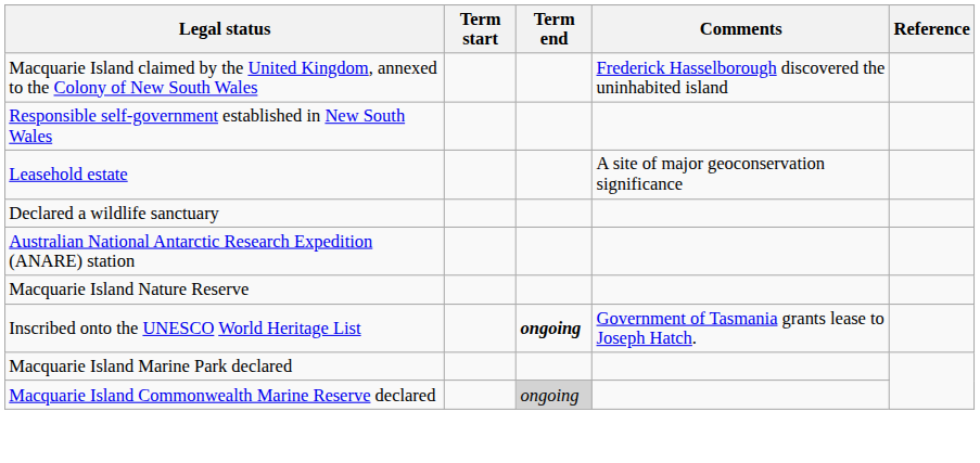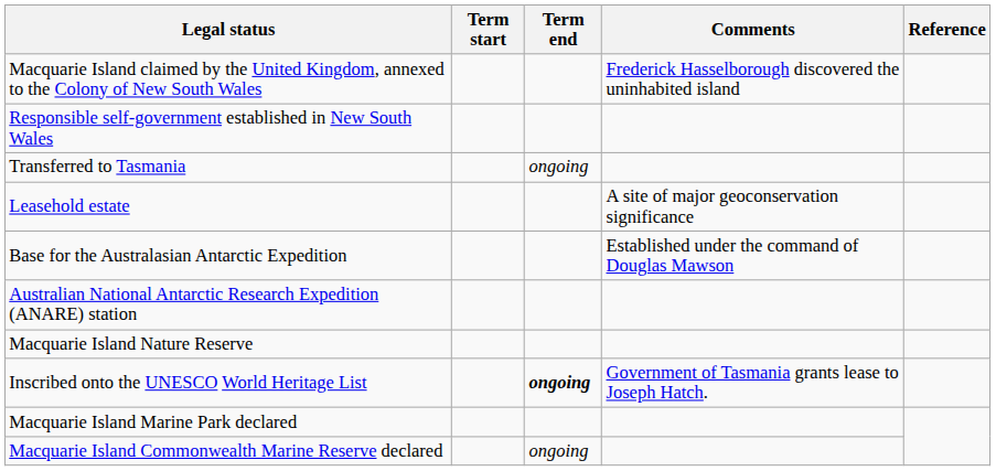+ row: Transferred to Tasmania | ongoing
+ row: Base for the Australasian Antarctic Expedition | Established under the command of Douglas Mawson
- row: Declared a wildlife sanctuary
Macquarie Island Commonwealth Marine Reserve declared | Term end: lightgrey background -> no background
